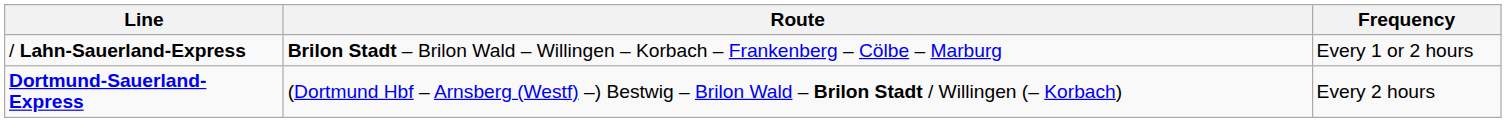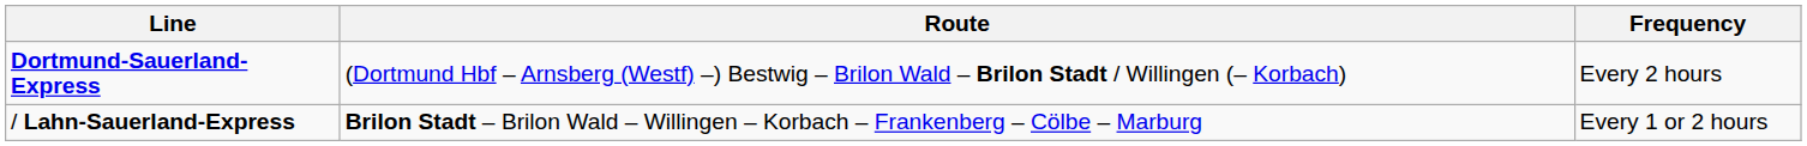rows swapped: Dortmund-Sauerland-Express <-> / Lahn-Sauerland-Express
